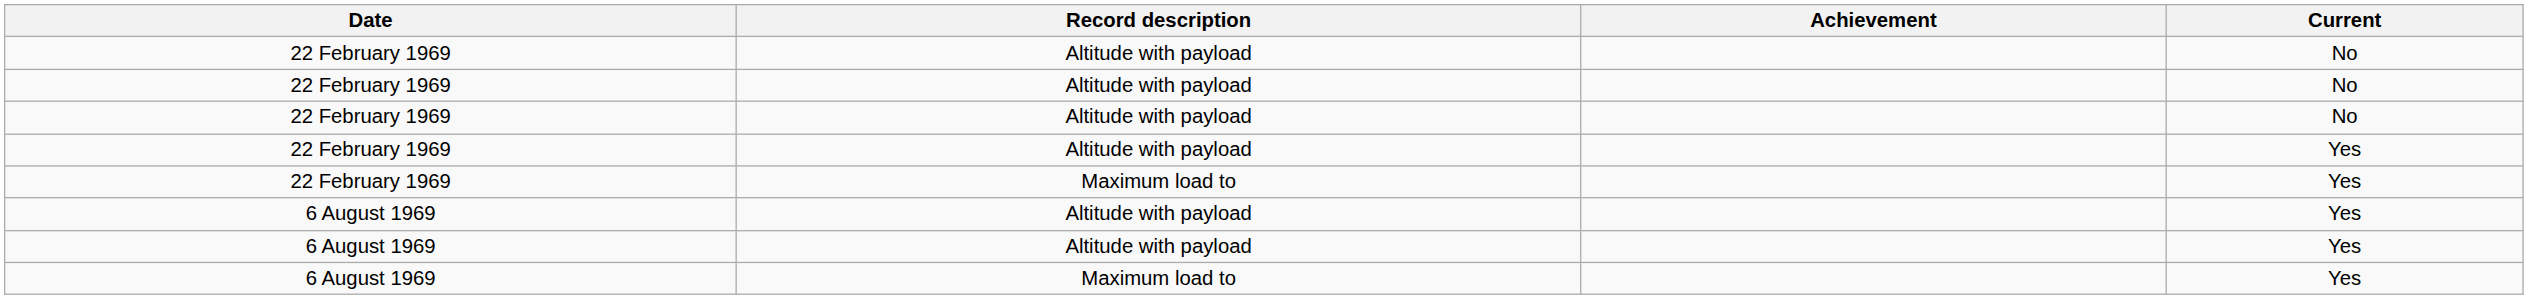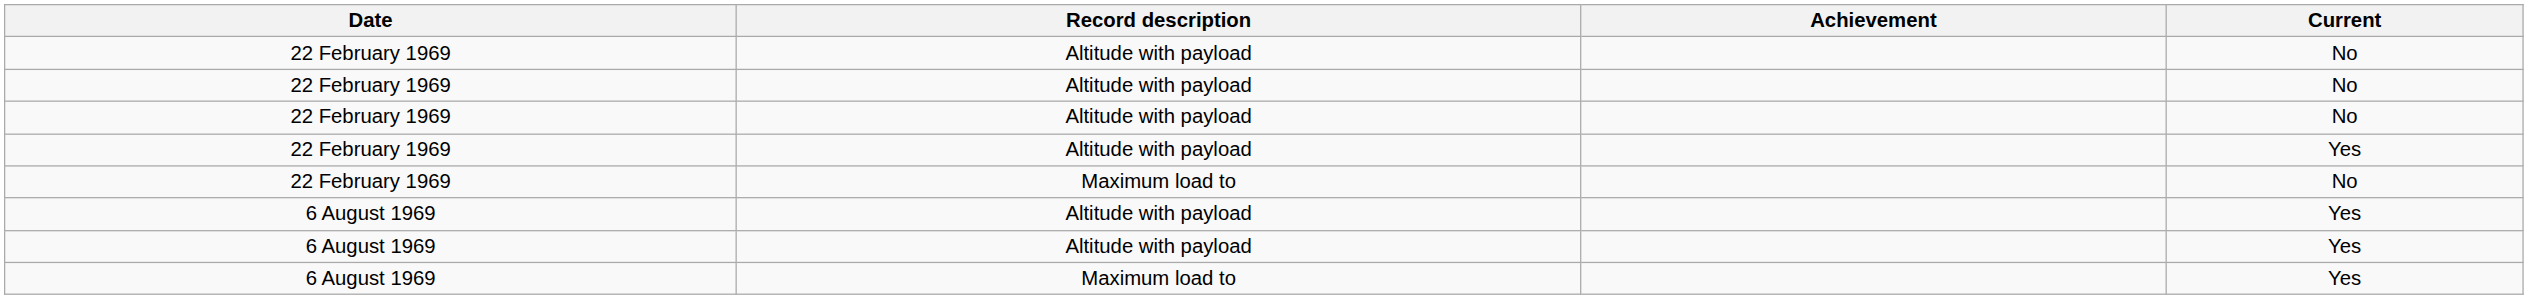22 February 1969 / Maximum load to | Current: Yes -> No
